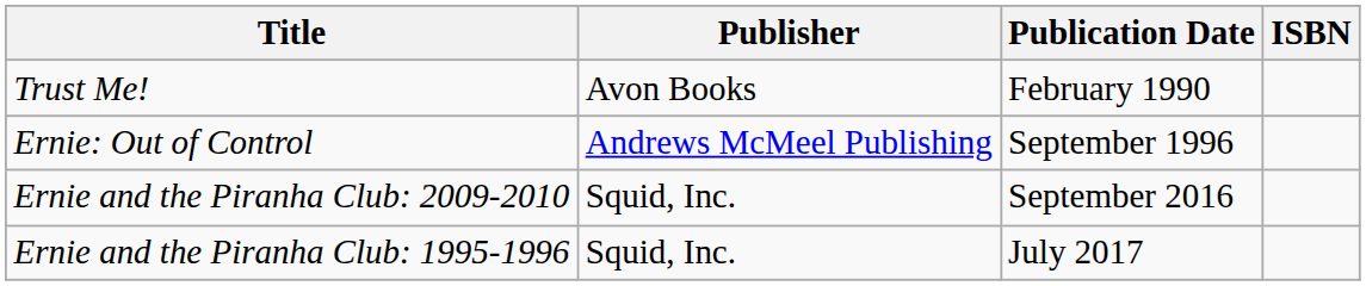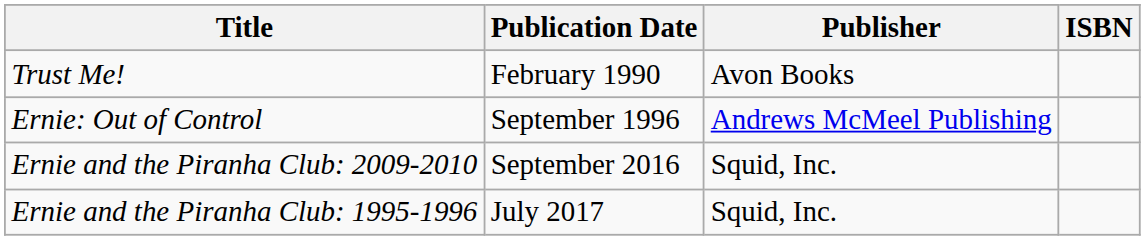columns swapped: Publication Date <-> Publisher
